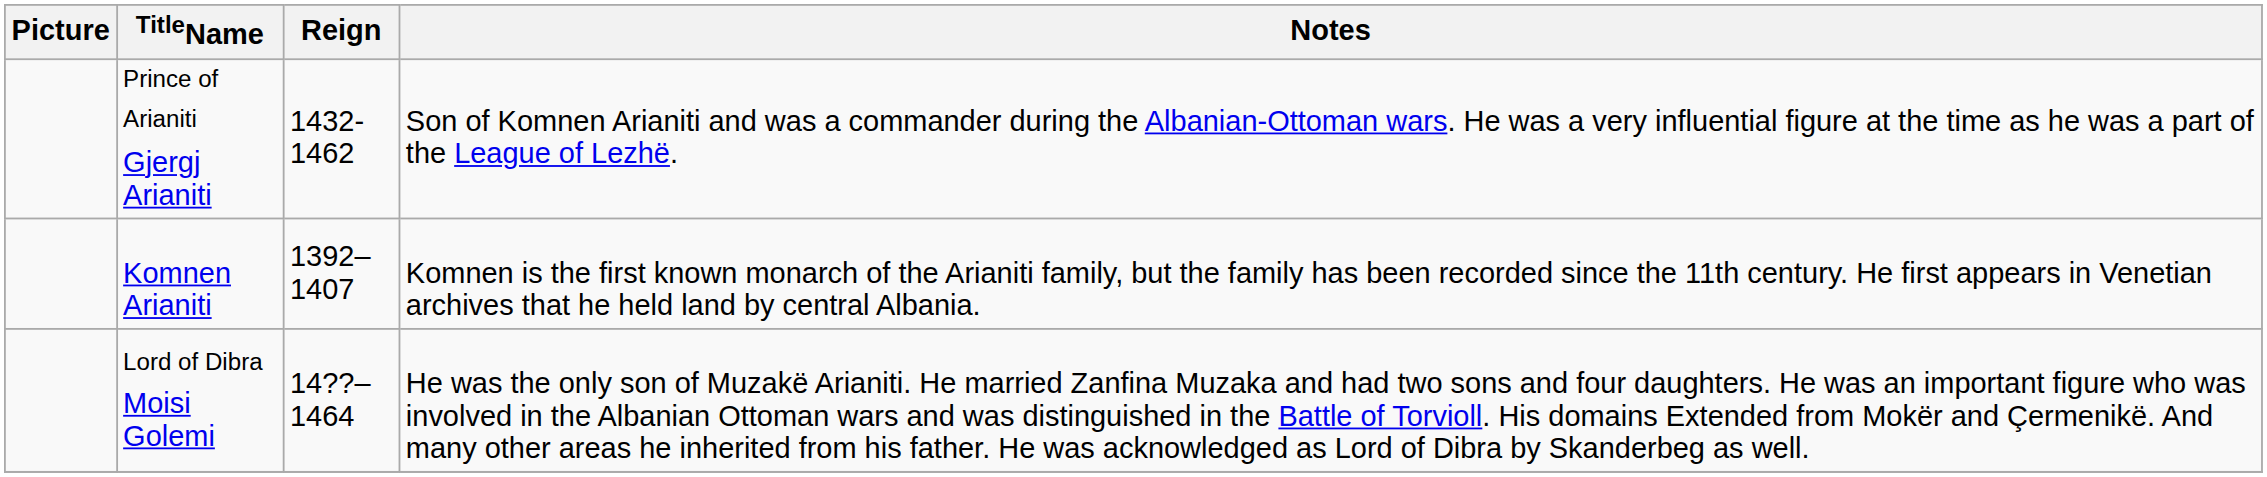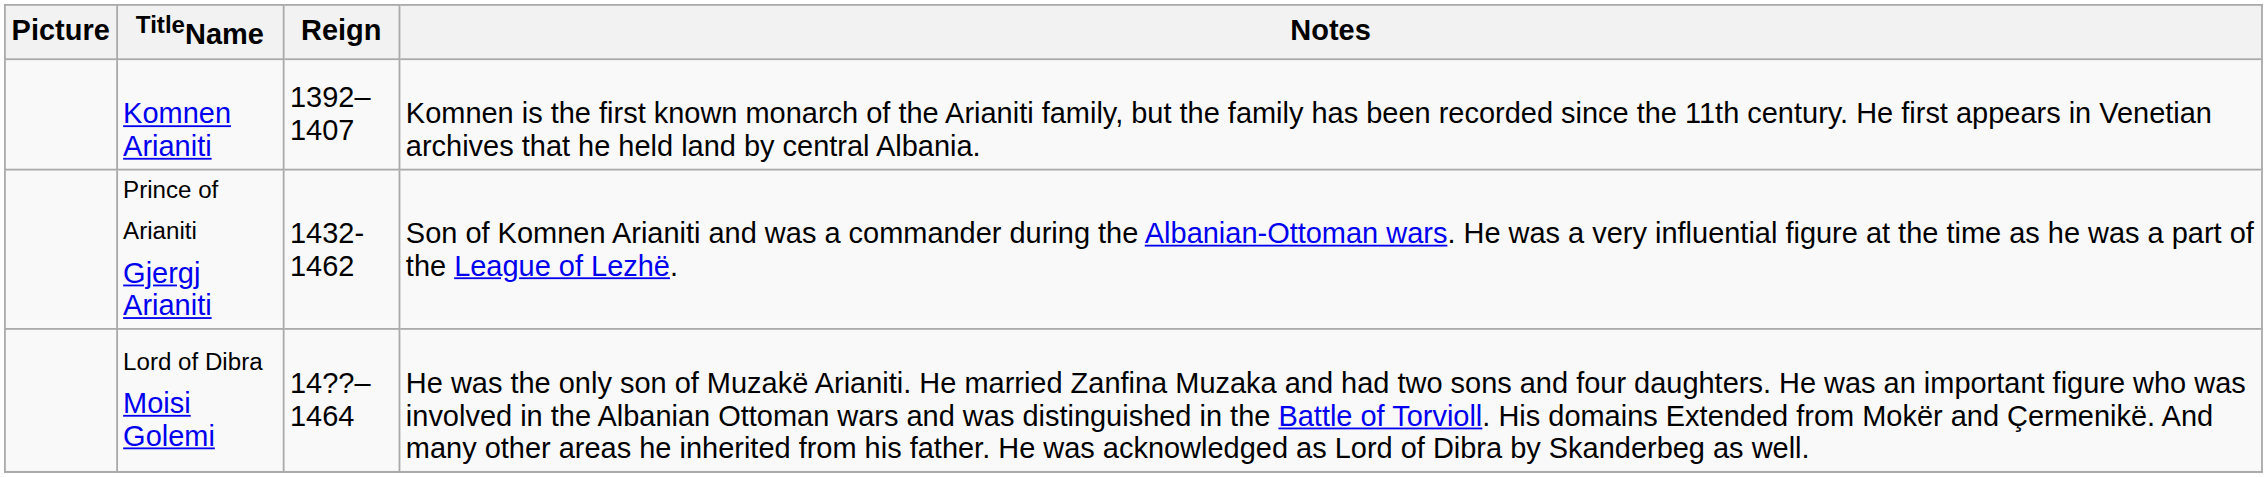rows swapped: Komnen Arianiti <-> Prince of Arianiti Gjergj Arianiti
